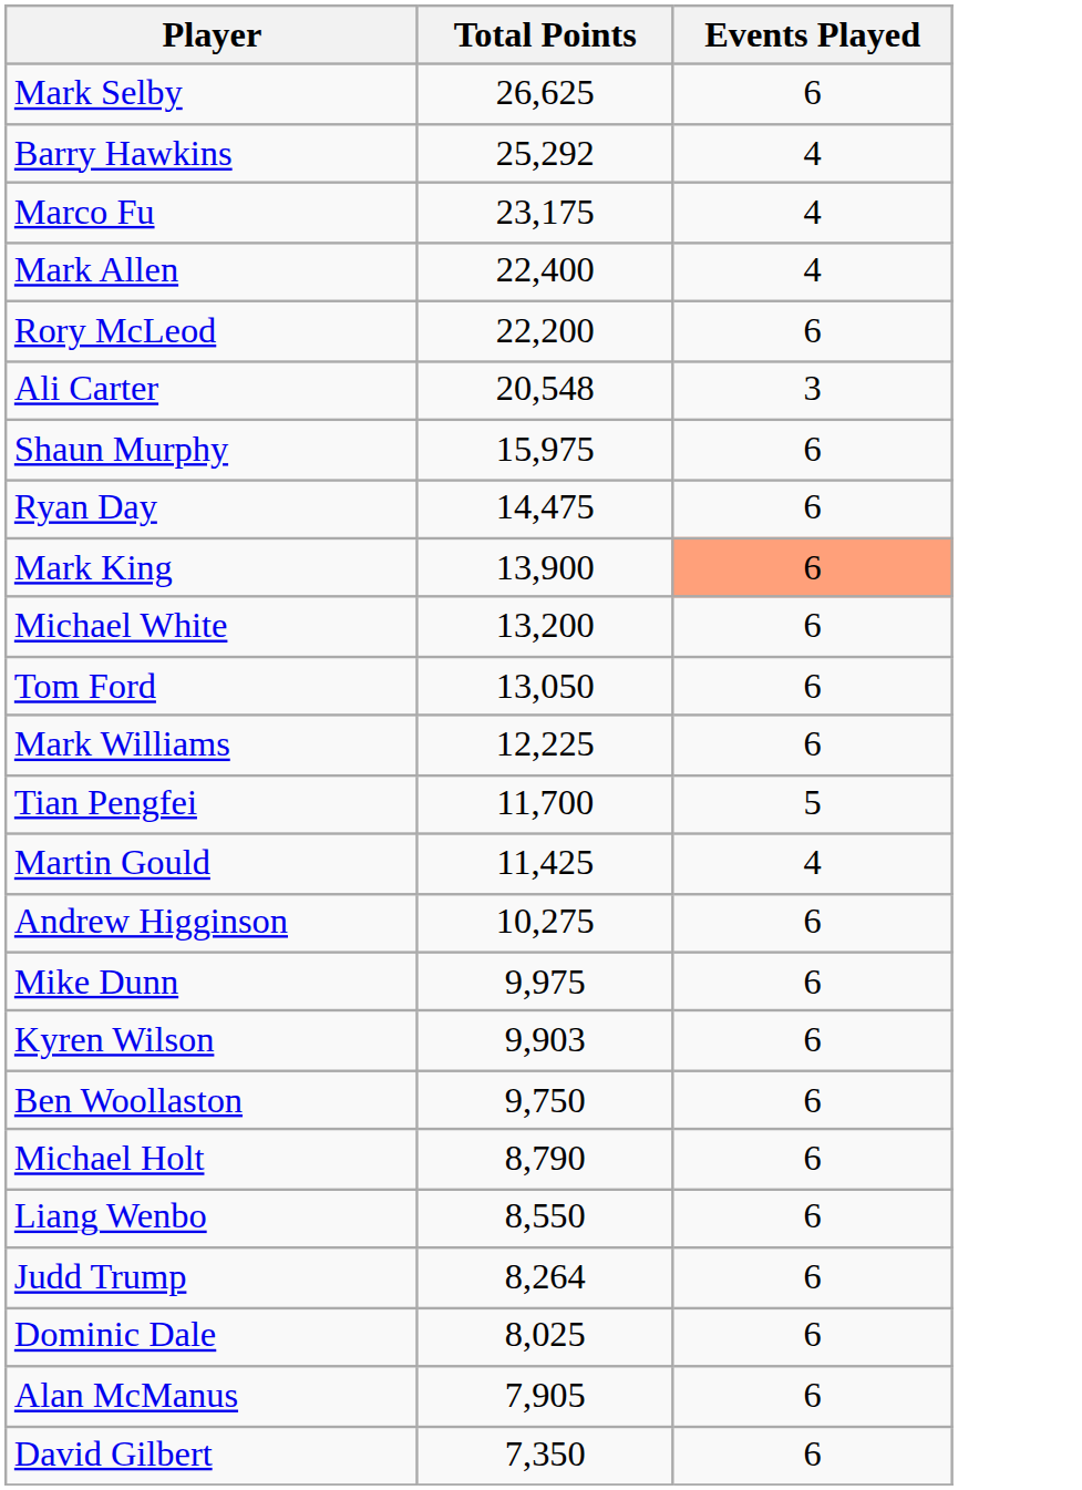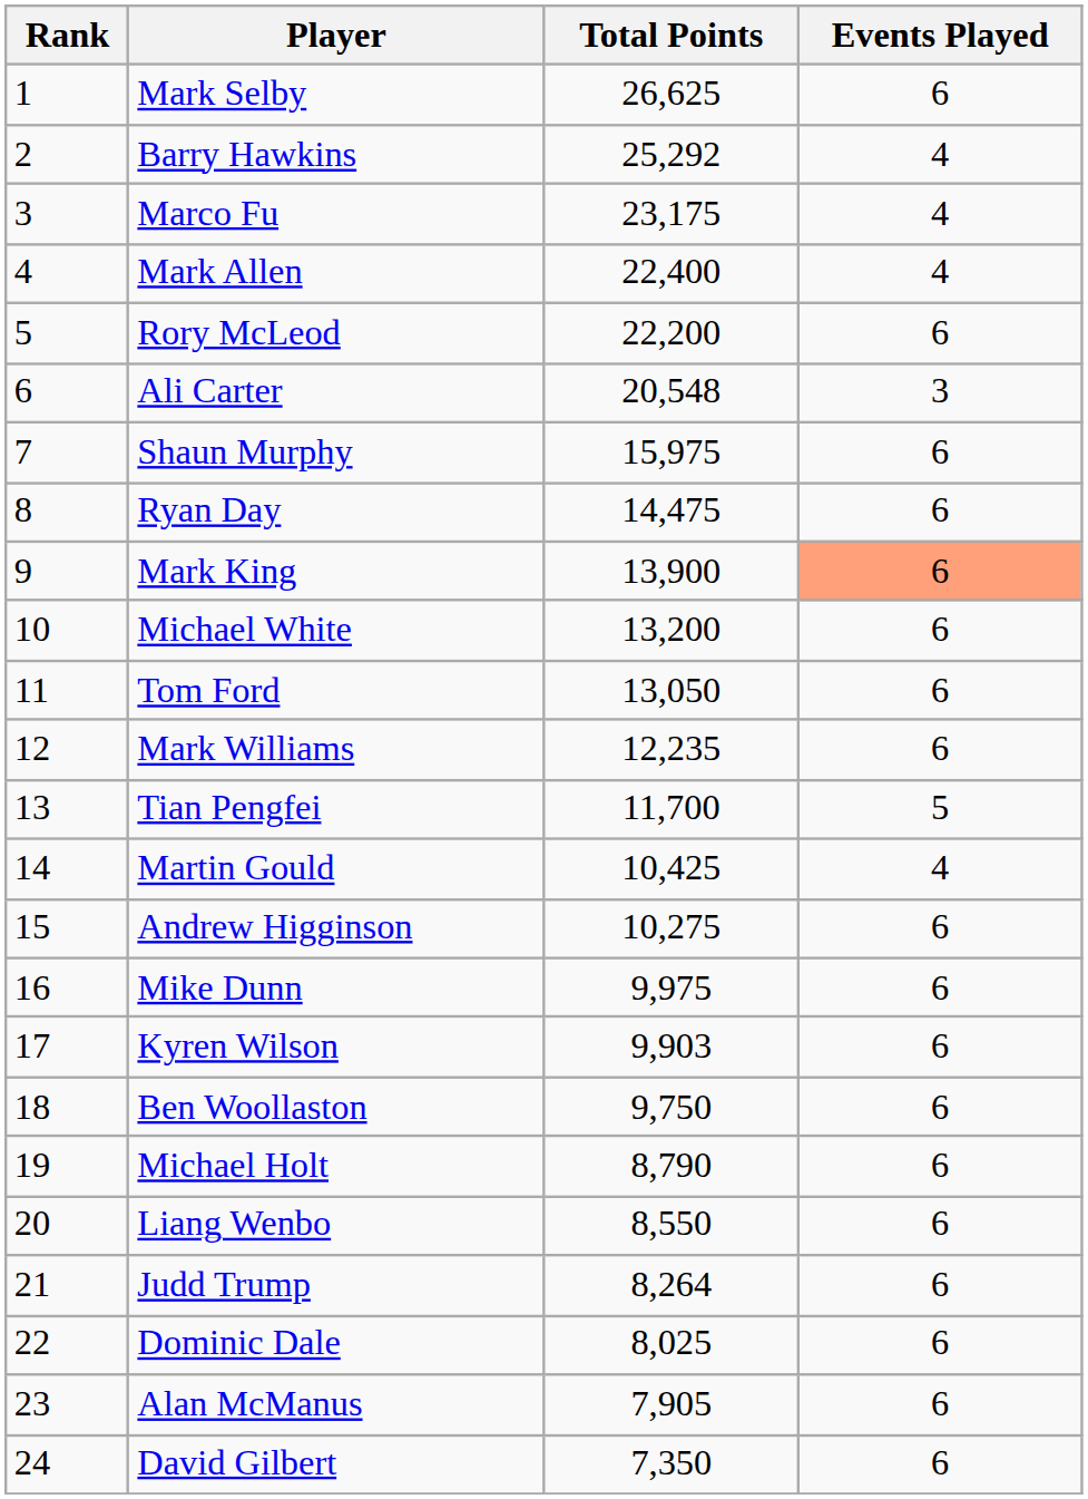+ column: Rank | 1 | 2 | 3 | 4 | 5 | 6 | 7 | 8 | 9 | 10 | 11 | 12 | 13 | 14 | 15 | 16 | 17 | 18 | 19 | 20 | 21 | 22 | 23 | 24
Mark Williams | Total Points: 12,225 -> 12,235
Martin Gould | Total Points: 11,425 -> 10,425
